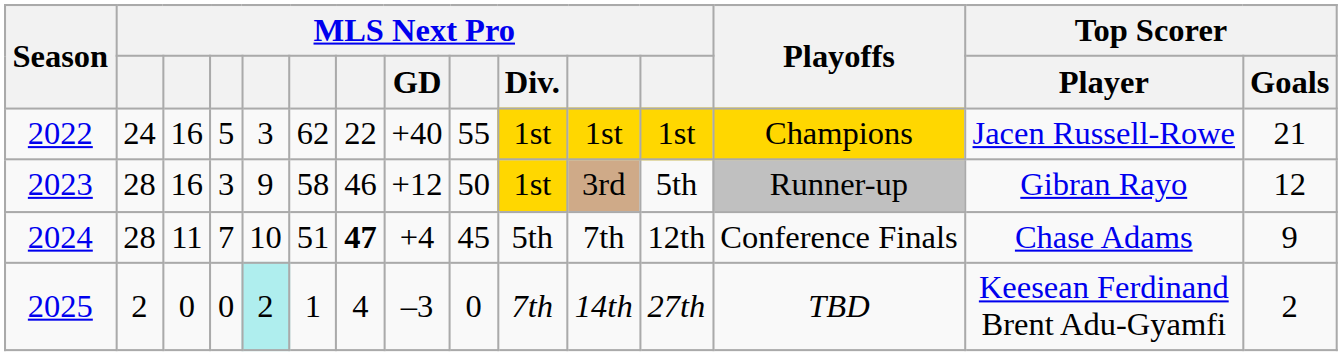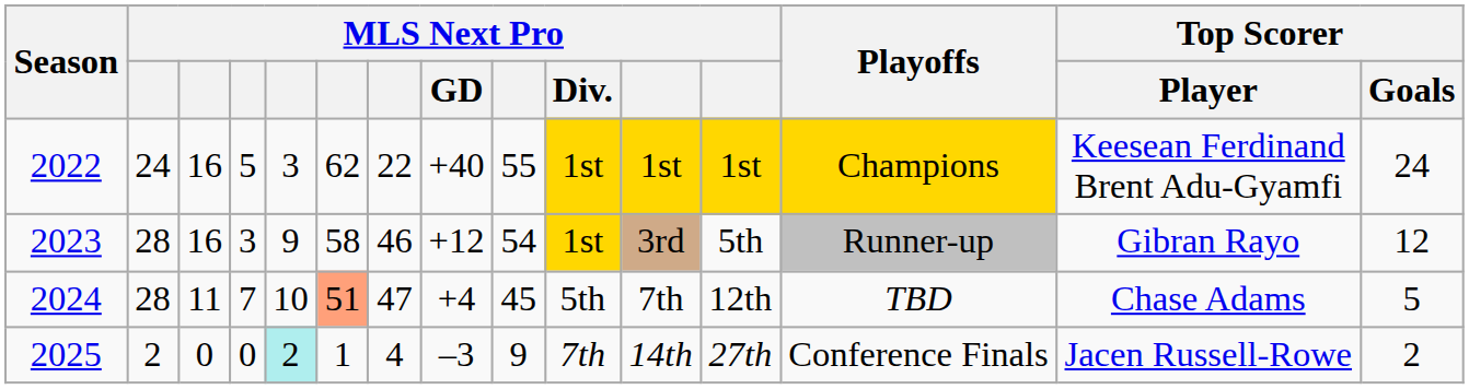2022 | Top Scorer / Player: Jacen Russell-Rowe -> Keesean Ferdinand Brent Adu-Gyamfi
2022 | Top Scorer / Goals: 21 -> 24
2023 | column 9: 50 -> 54
2024 | column 6: no background -> lightsalmon background
2024 | column 7: bold -> normal
2024 | Playoffs: Conference Finals -> TBD
2024 | Top Scorer / Goals: 9 -> 5
2025 | column 9: 0 -> 9
2025 | Playoffs: TBD -> Conference Finals
2025 | Top Scorer / Player: Keesean Ferdinand Brent Adu-Gyamfi -> Jacen Russell-Rowe
